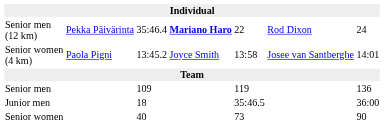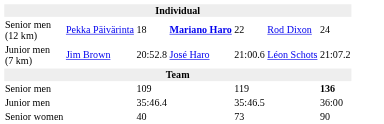Senior men (12 km) | column 3: 35:46.4 -> 18
+ row: Junior men (7 km) | Jim Brown | 20:52.8 | José Haro | 21:00.6 | Léon Schots | 21:07.2
- row: Senior women (4 km) | Paola Pigni | 13:45.2 | Joyce Smith | 13:58 | Josee van Santberghe | 14:01
Senior men | column 7: normal -> bold
Junior men | column 3: 18 -> 35:46.4
